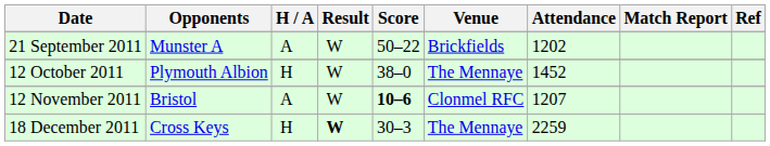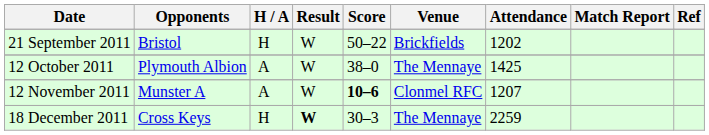21 September 2011 | Opponents: Munster A -> Bristol
21 September 2011 | H / A: A -> H
12 October 2011 | H / A: H -> A
12 October 2011 | Attendance: 1452 -> 1425
12 November 2011 | Opponents: Bristol -> Munster A
